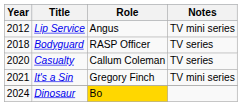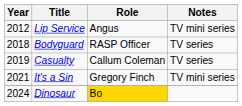Casualty | Year: 2020 -> 2019
